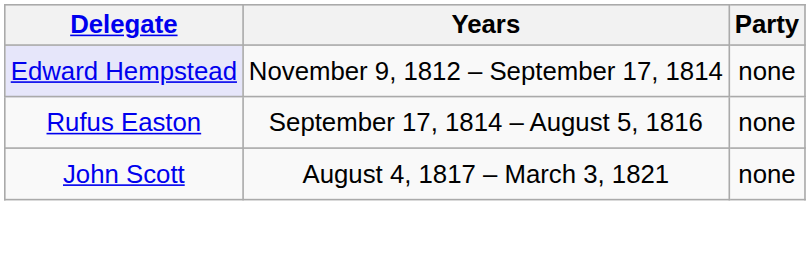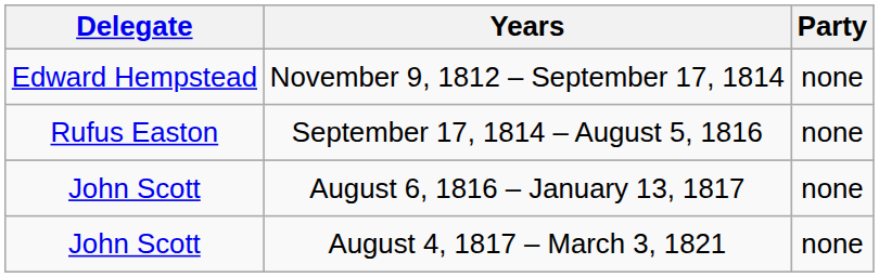November 9, 1812 – September 17, 1814 | Delegate: lavender background -> no background
+ row: John Scott | August 6, 1816 – January 13, 1817 | none
